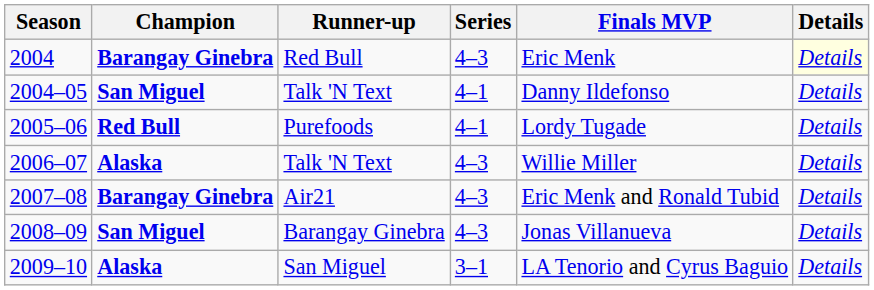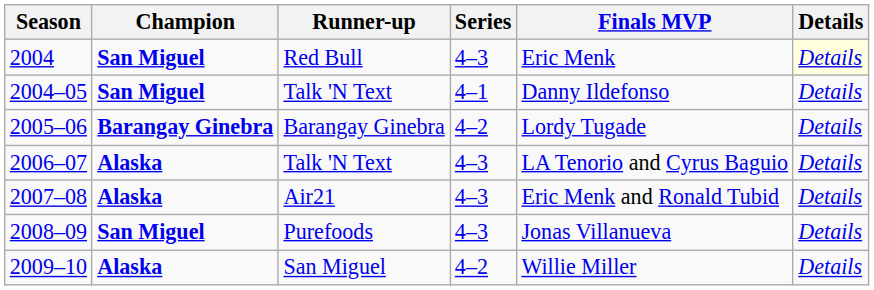2004 | Champion: Barangay Ginebra -> San Miguel
2005–06 | Champion: Red Bull -> Barangay Ginebra
2005–06 | Runner-up: Purefoods -> Barangay Ginebra
2005–06 | Series: 4–1 -> 4–2
2006–07 | Finals MVP: Willie Miller -> LA Tenorio and Cyrus Baguio
2007–08 | Champion: Barangay Ginebra -> Alaska
2008–09 | Runner-up: Barangay Ginebra -> Purefoods
2009–10 | Series: 3–1 -> 4–2
2009–10 | Finals MVP: LA Tenorio and Cyrus Baguio -> Willie Miller
